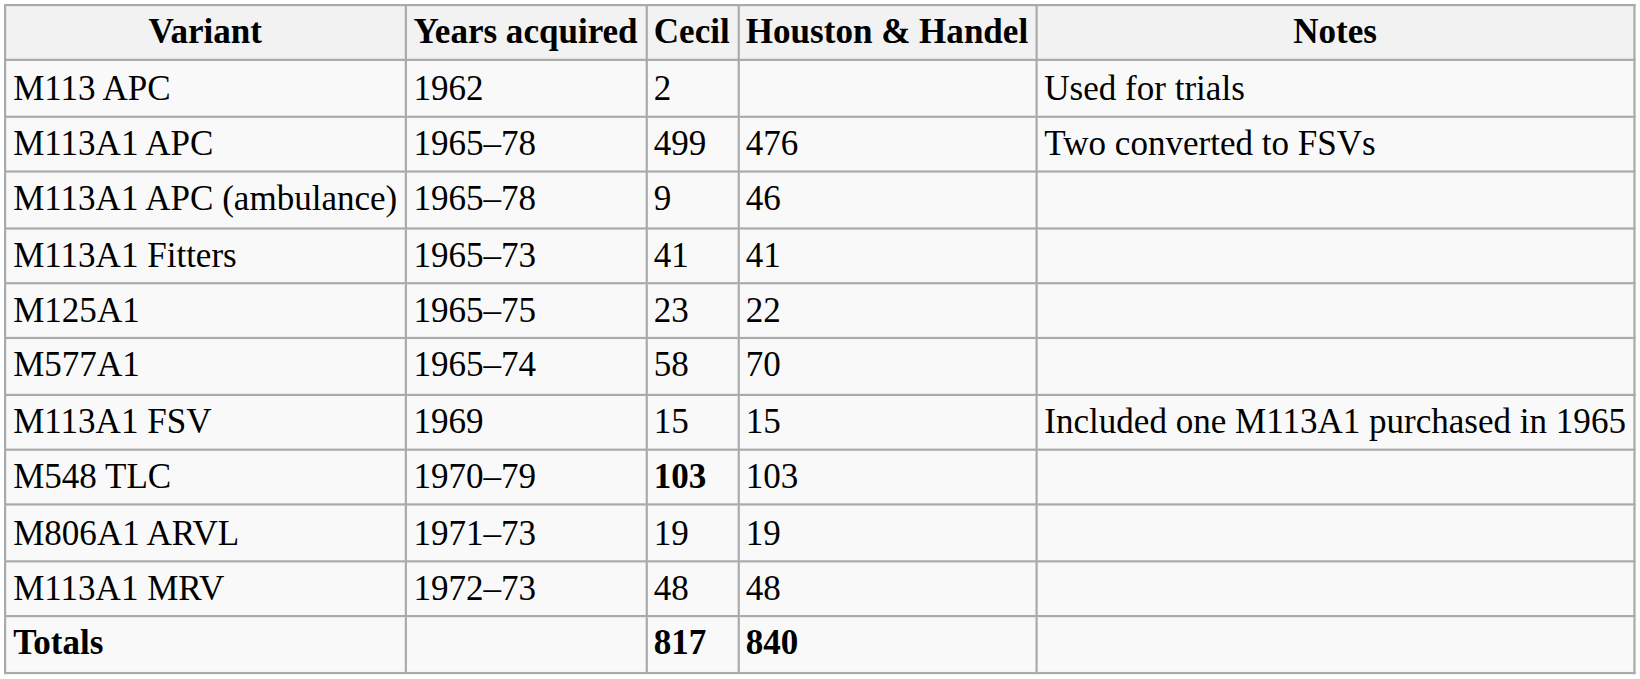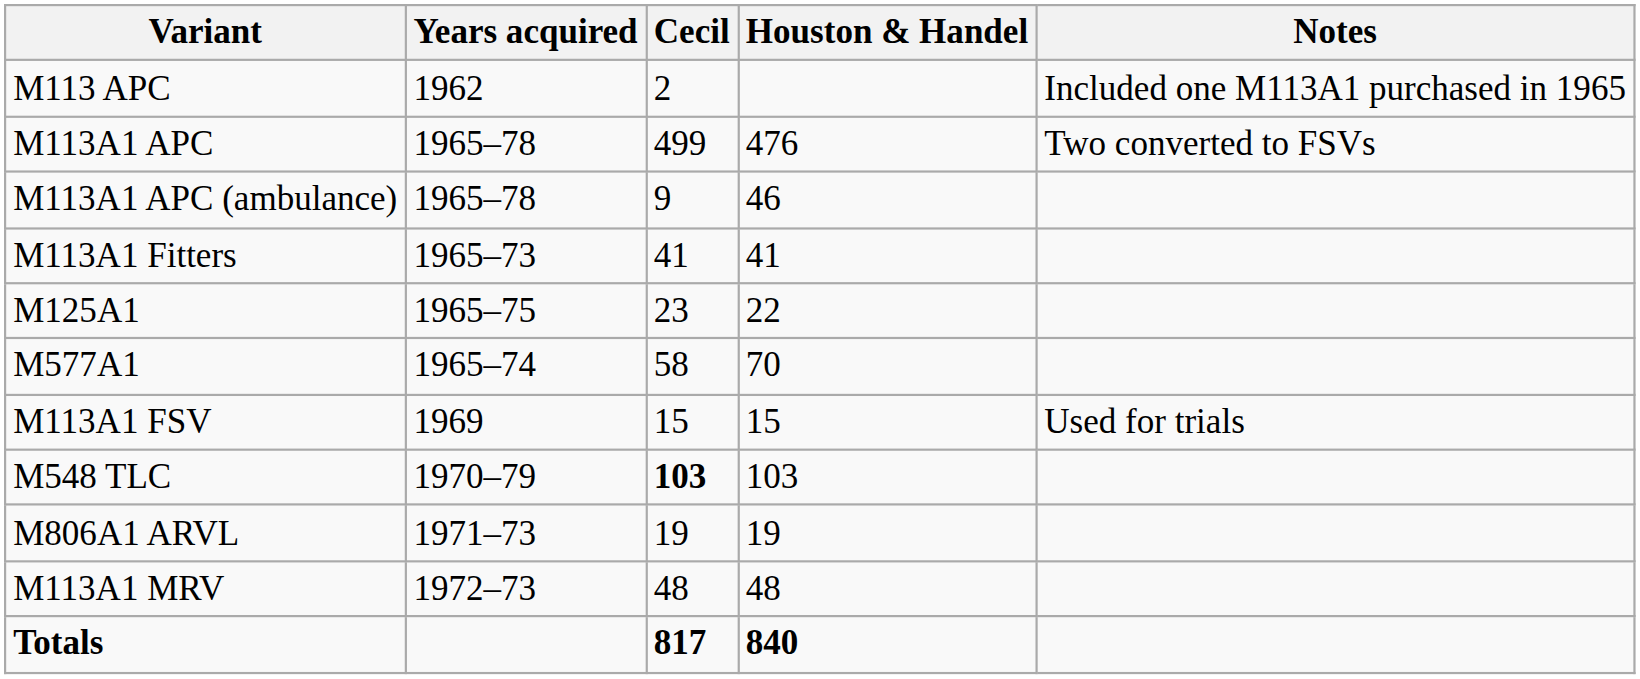M113 APC | Notes: Used for trials -> Included one M113A1 purchased in 1965
M113A1 FSV | Notes: Included one M113A1 purchased in 1965 -> Used for trials
